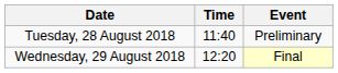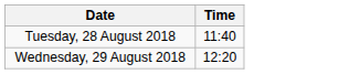- column: Event | Preliminary | Final
